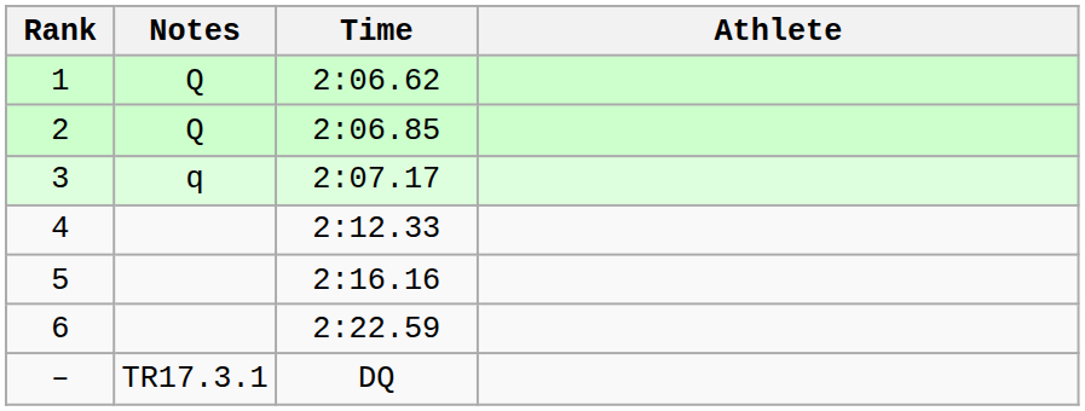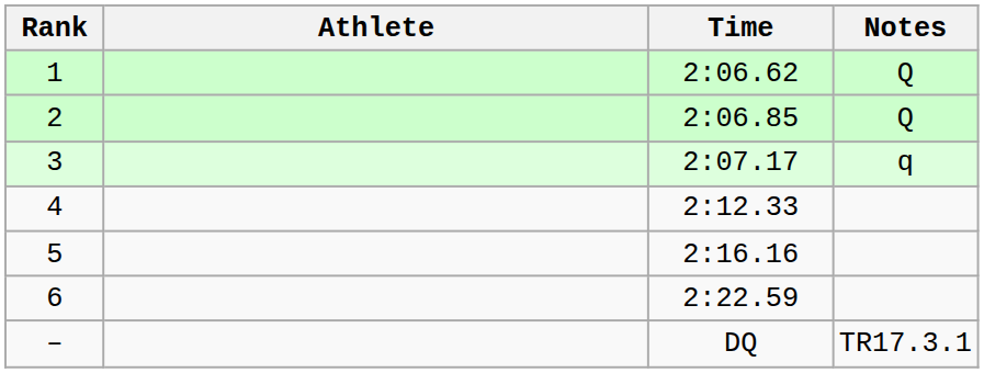columns swapped: Athlete <-> Notes
